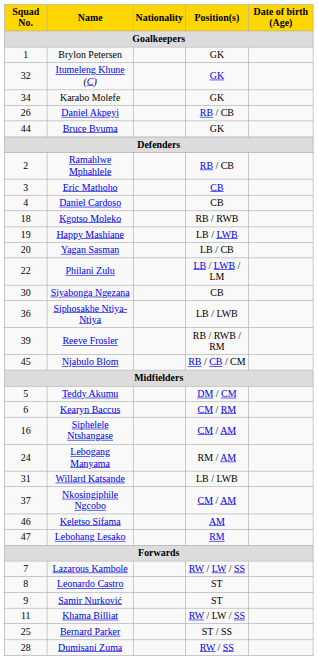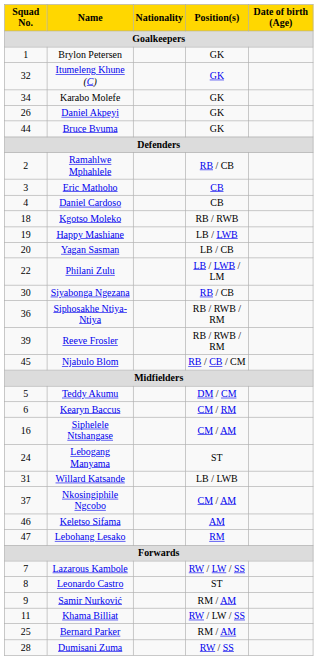Daniel Akpeyi | Position(s) / Goalkeepers: RB / CB -> GK
Siyabonga Ngezana | Position(s) / Goalkeepers: CB -> RB / CB
Siphosakhe Ntiya-Ntiya | Position(s) / Goalkeepers: LB / LWB -> RB / RWB / RM
Lebogang Manyama | Position(s) / Goalkeepers: RM / AM -> ST
Samir Nurković | Position(s) / Goalkeepers: ST -> RM / AM
Bernard Parker | Position(s) / Goalkeepers: ST / SS -> RM / AM
